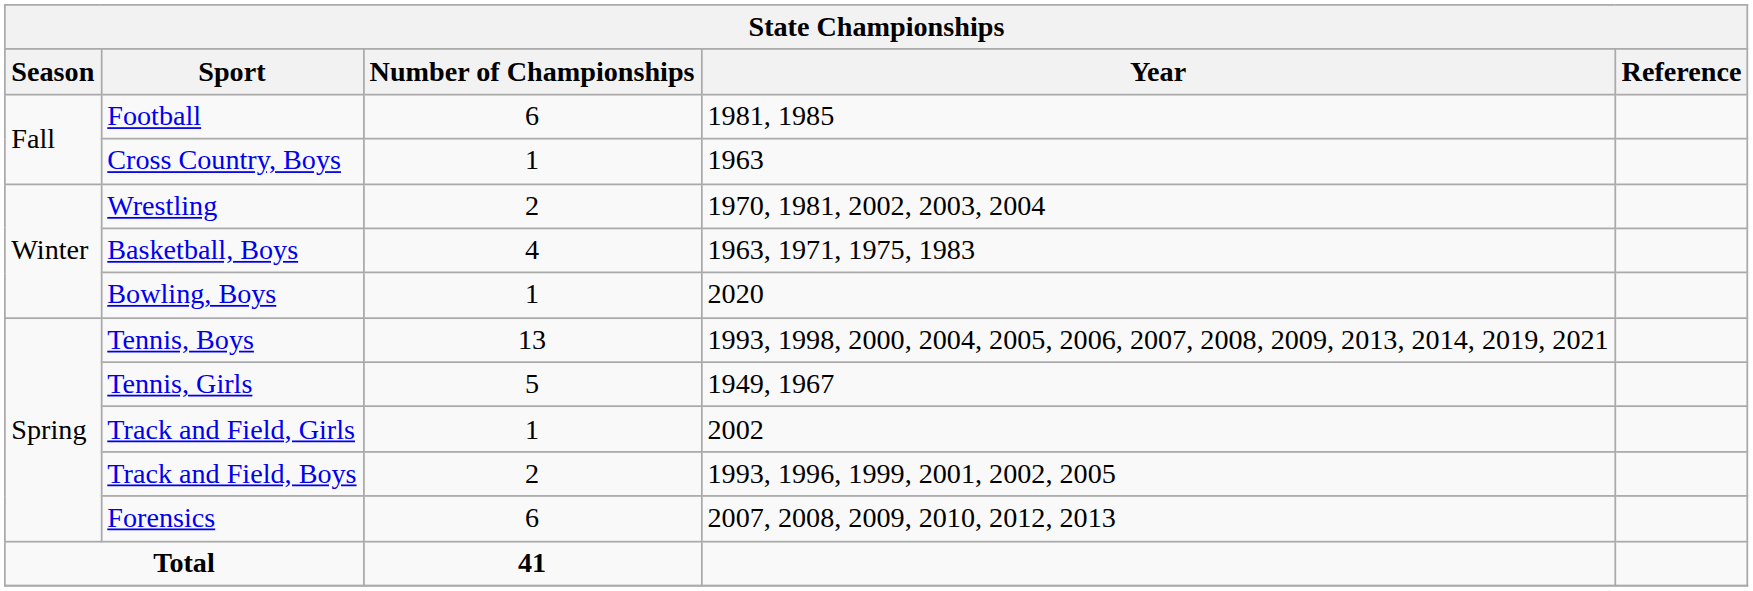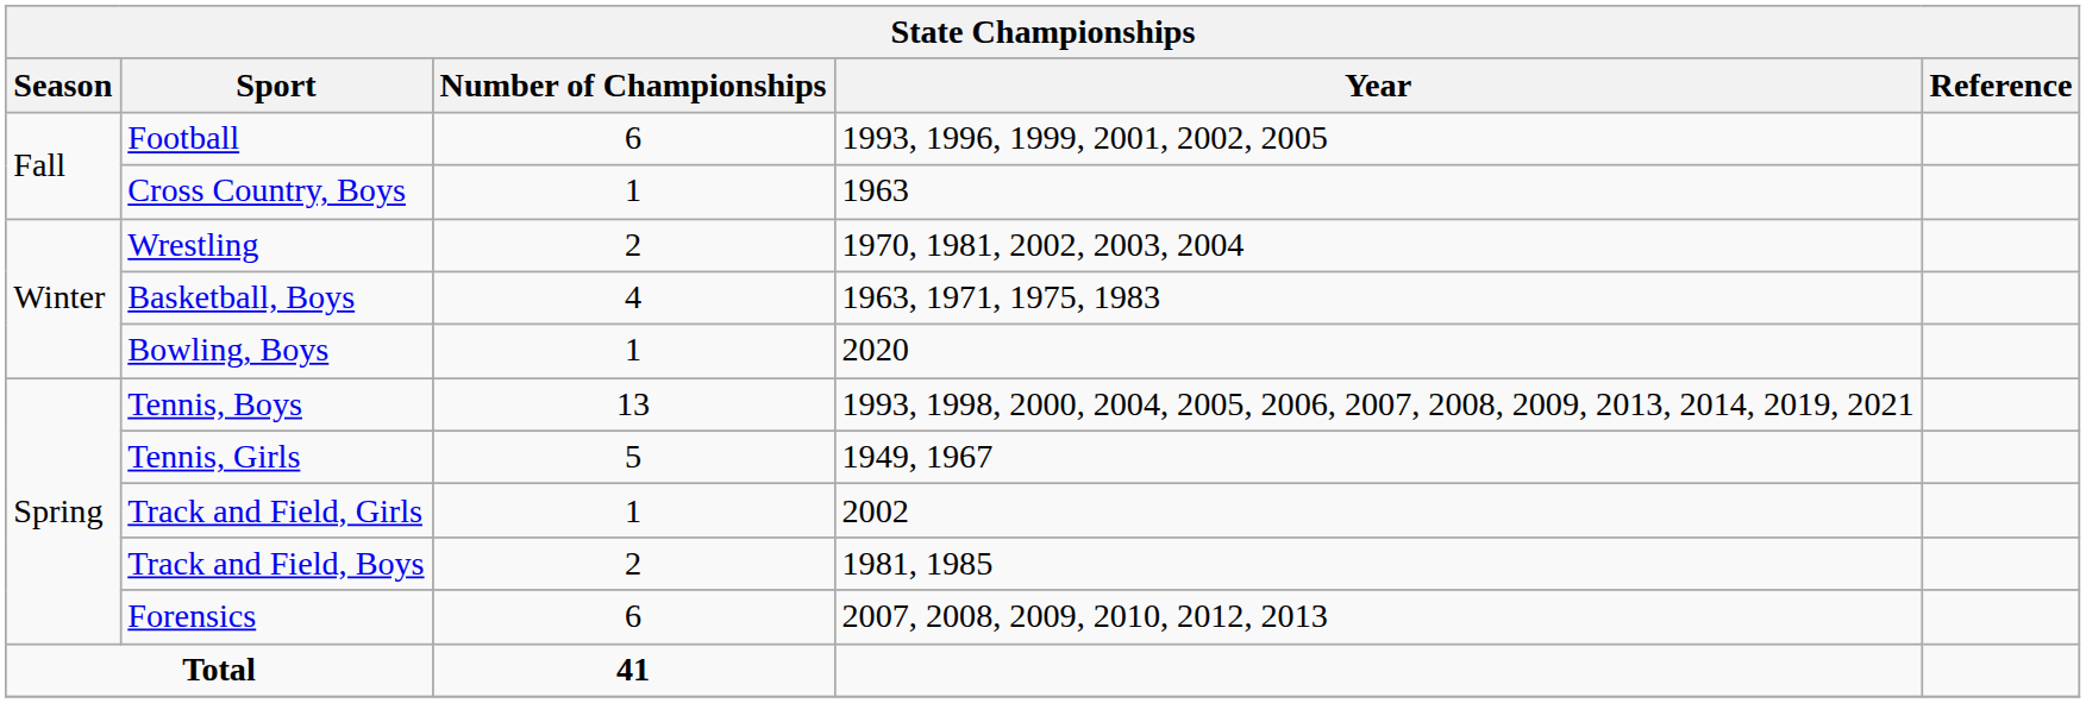Football | Year: 1981, 1985 -> 1993, 1996, 1999, 2001, 2002, 2005
Track and Field, Boys | Year: 1993, 1996, 1999, 2001, 2002, 2005 -> 1981, 1985
